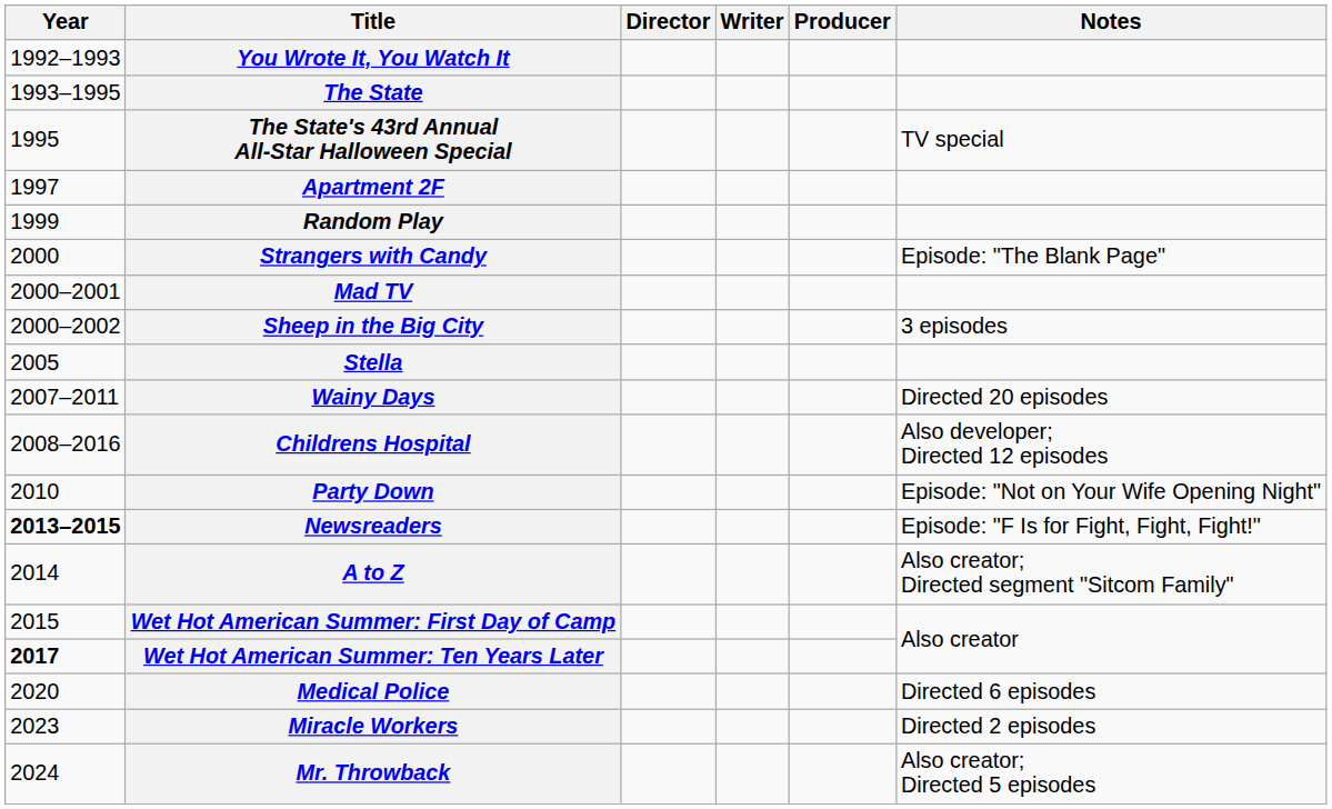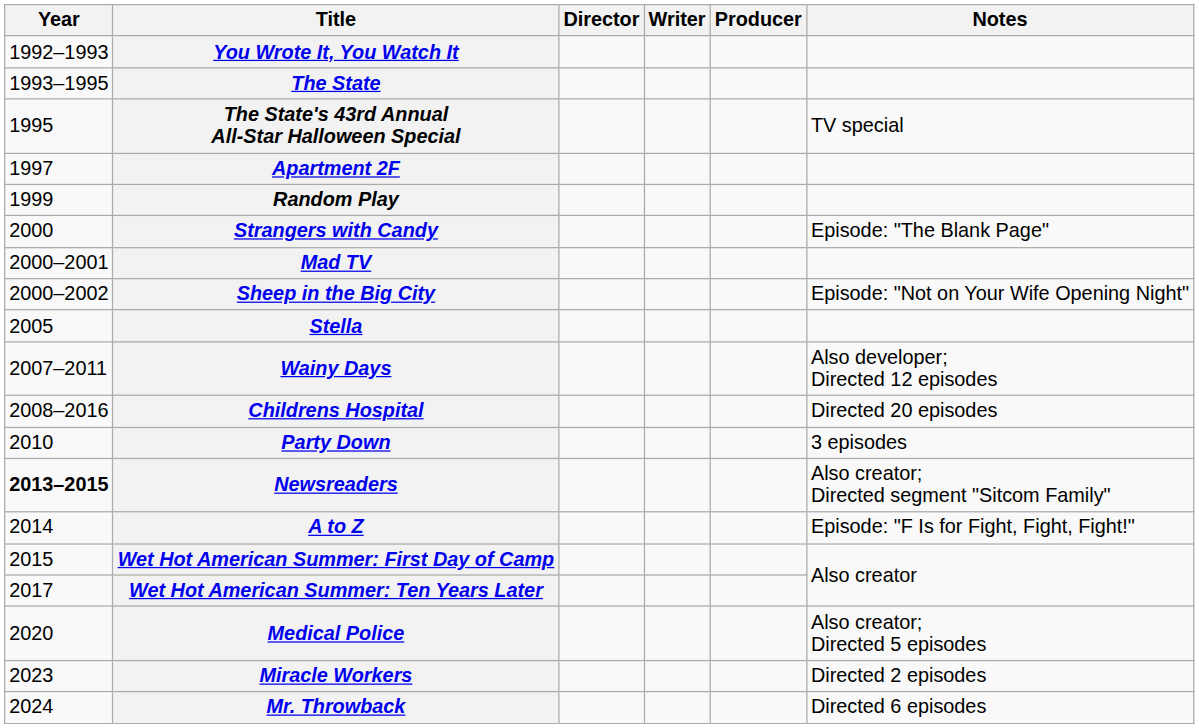Sheep in the Big City | Notes: 3 episodes -> Episode: "Not on Your Wife Opening Night"
Wainy Days | Notes: Directed 20 episodes -> Also developer; Directed 12 episodes
Childrens Hospital | Notes: Also developer; Directed 12 episodes -> Directed 20 episodes
Party Down | Notes: Episode: "Not on Your Wife Opening Night" -> 3 episodes
Newsreaders | Notes: Episode: "F Is for Fight, Fight, Fight!" -> Also creator; Directed segment "Sitcom Family"
A to Z | Notes: Also creator; Directed segment "Sitcom Family" -> Episode: "F Is for Fight, Fight, Fight!"
Wet Hot American Summer: Ten Years Later | Year: bold -> normal
Medical Police | Notes: Directed 6 episodes -> Also creator; Directed 5 episodes
Mr. Throwback | Notes: Also creator; Directed 5 episodes -> Directed 6 episodes
